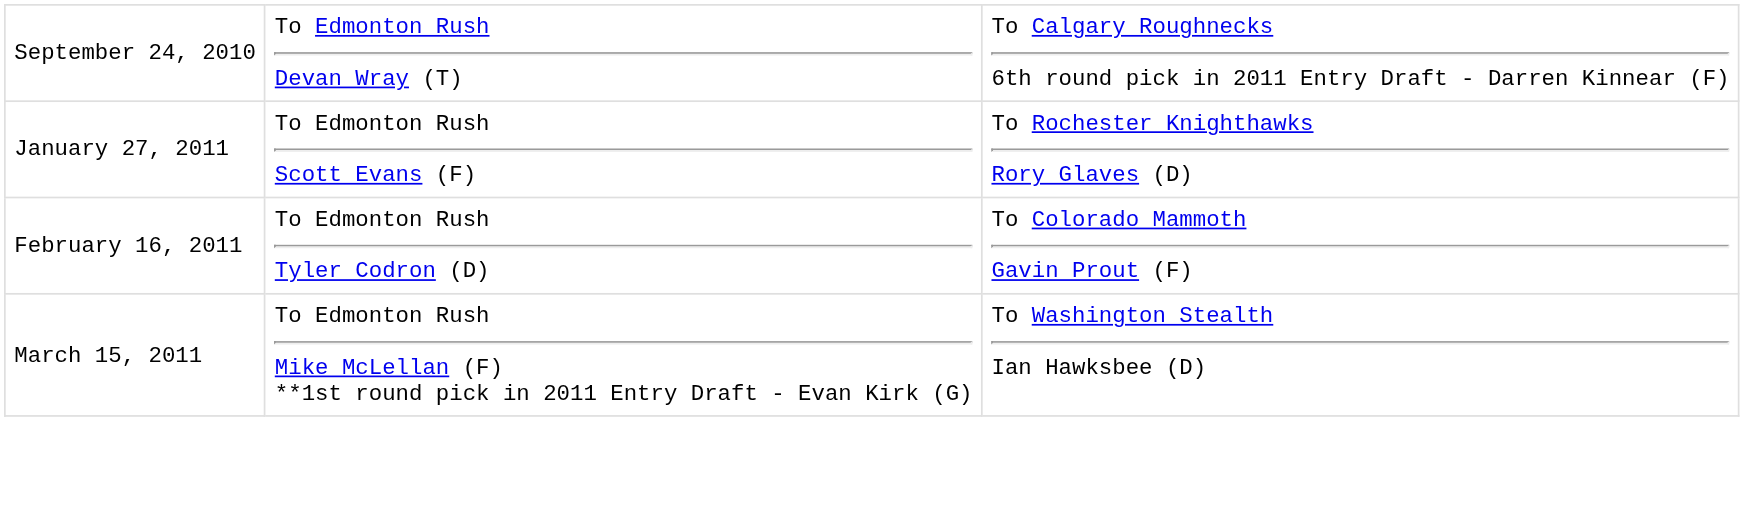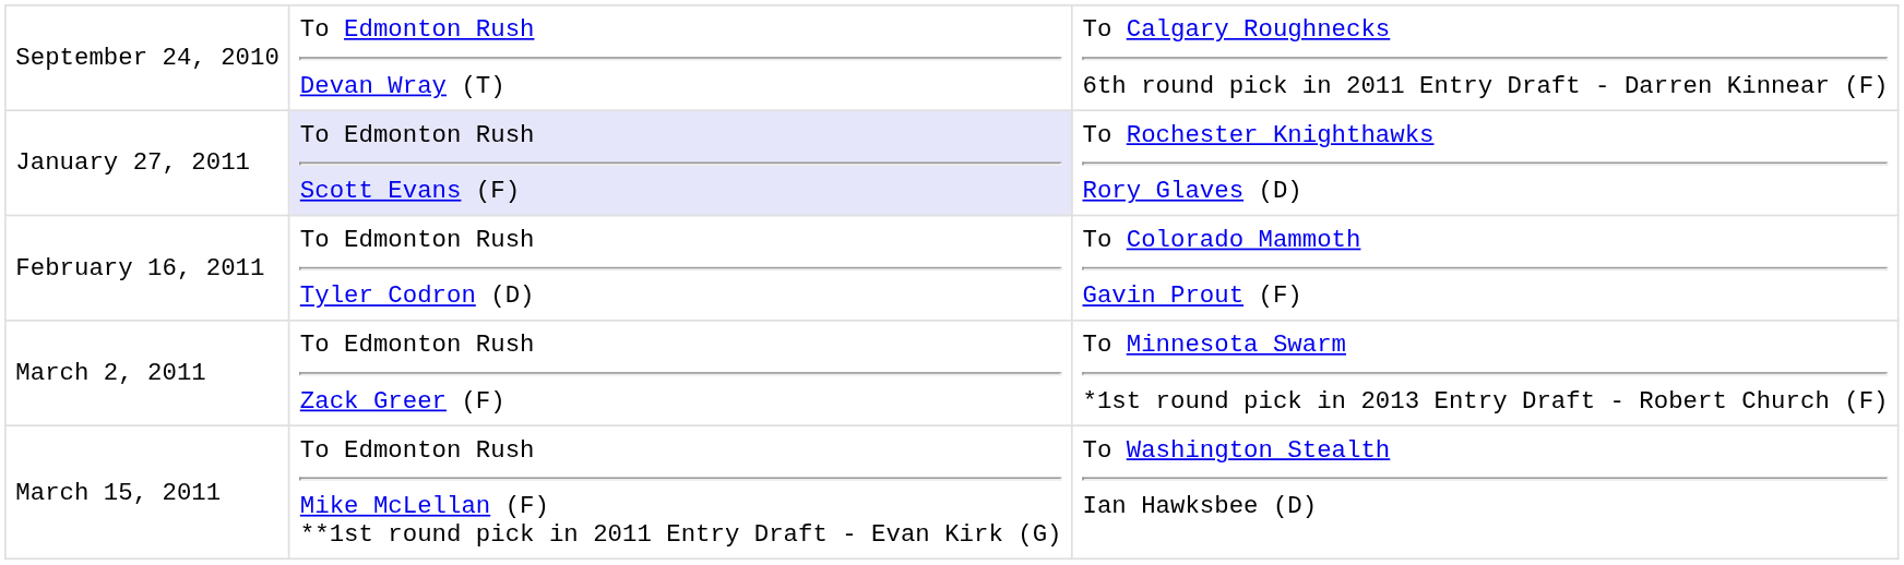January 27, 2011 | column 2: no background -> lavender background
+ row: March 2, 2011 | To Edmonton Rush Zack Greer (F) | To Minnesota Swarm *1st round pick in 2013 Entry Draft - Robert Church (F)
